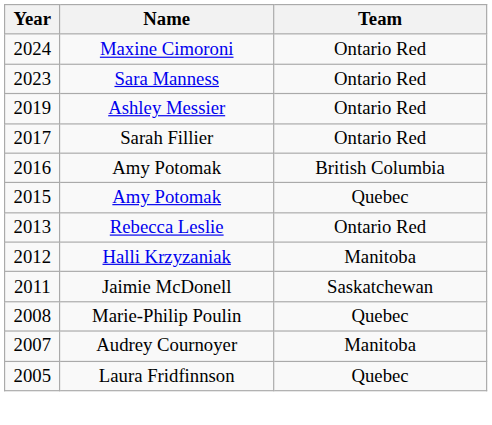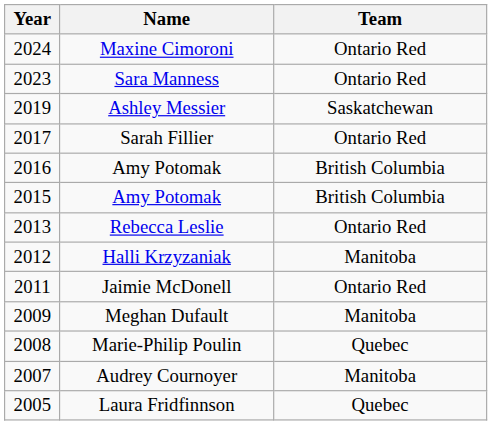Ashley Messier | Team: Ontario Red -> Saskatchewan
2015 / Amy Potomak | Team: Quebec -> British Columbia
Jaimie McDonell | Team: Saskatchewan -> Ontario Red
+ row: 2009 | Meghan Dufault | Manitoba
